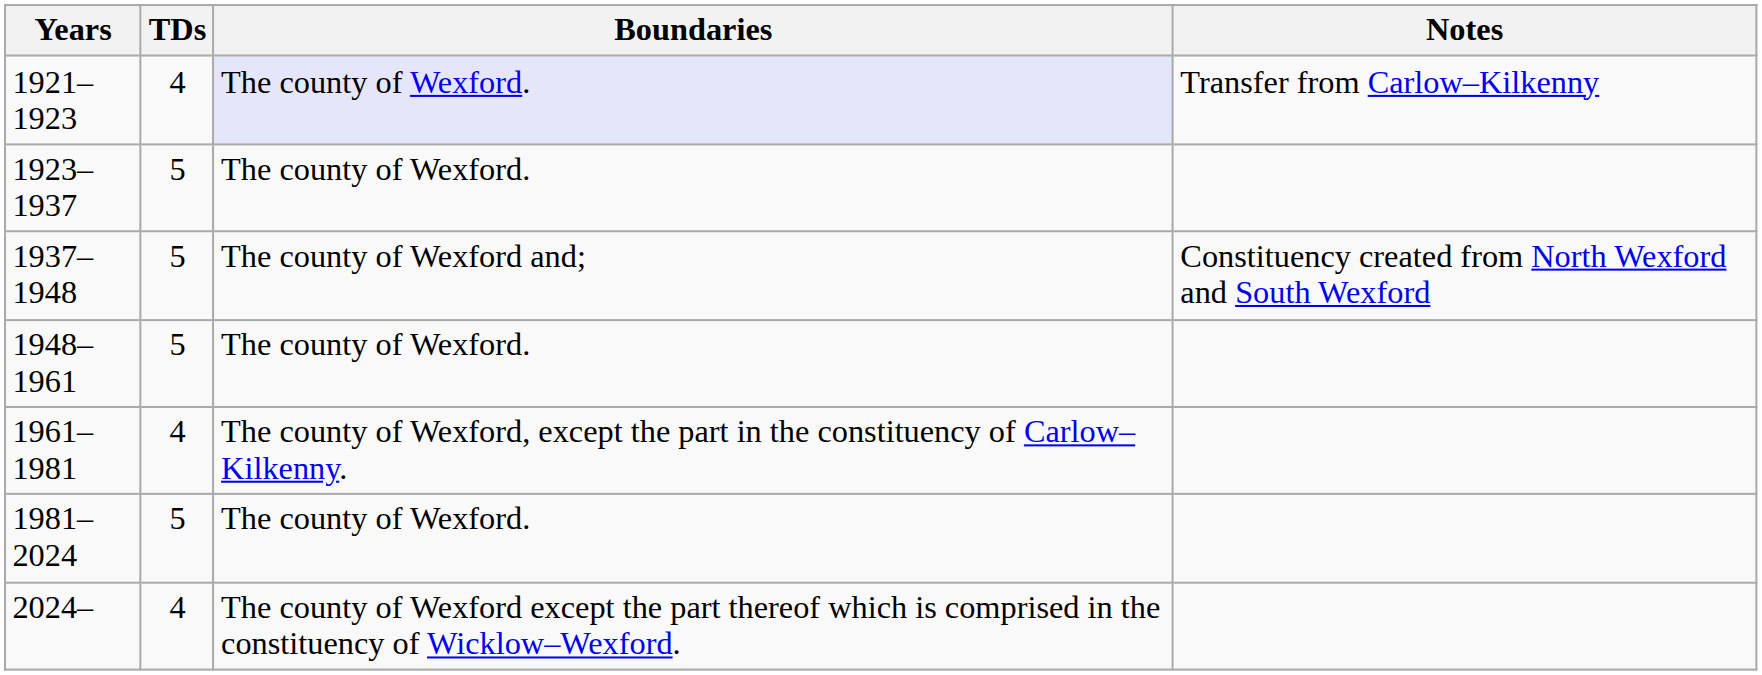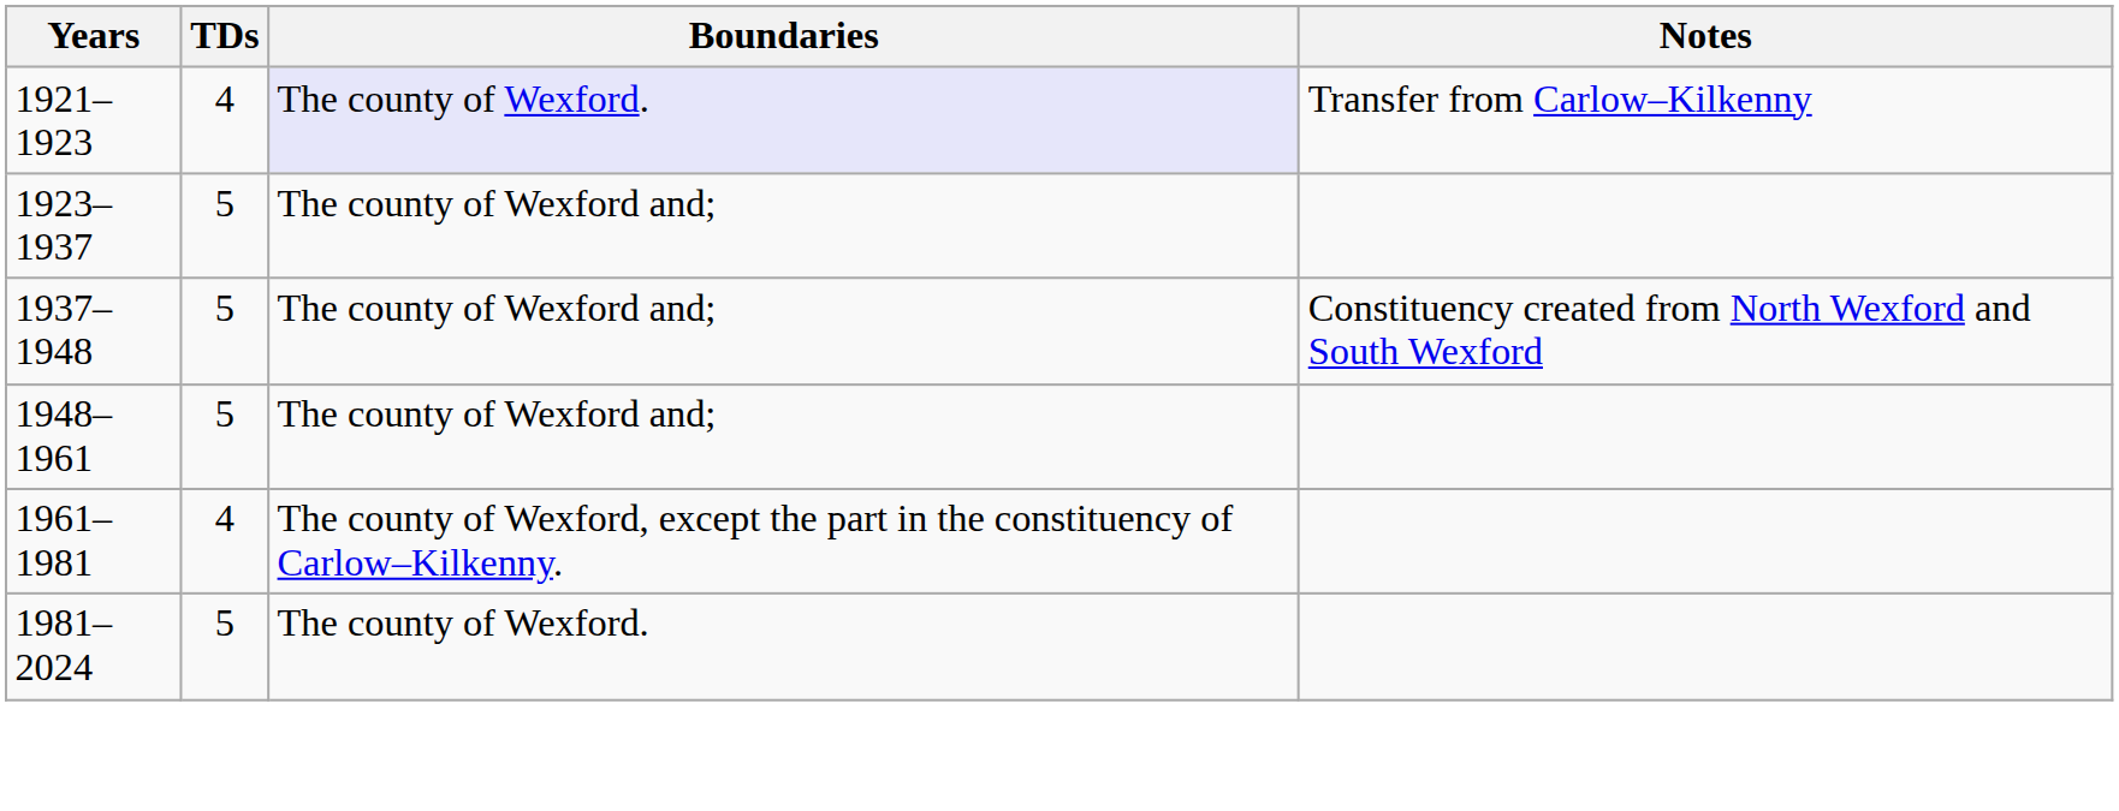1923–1937 | Boundaries: The county of Wexford. -> The county of Wexford and;
1948–1961 | Boundaries: The county of Wexford. -> The county of Wexford and;
- row: 2024– | 4 | The county of Wexford except the part thereof which is comprised in the constituency of Wicklow–Wexford.
